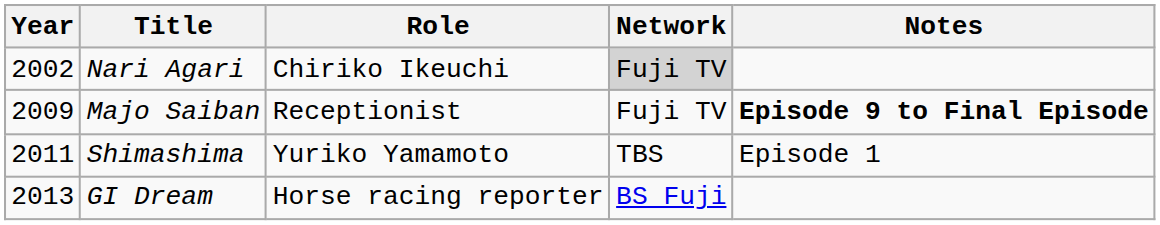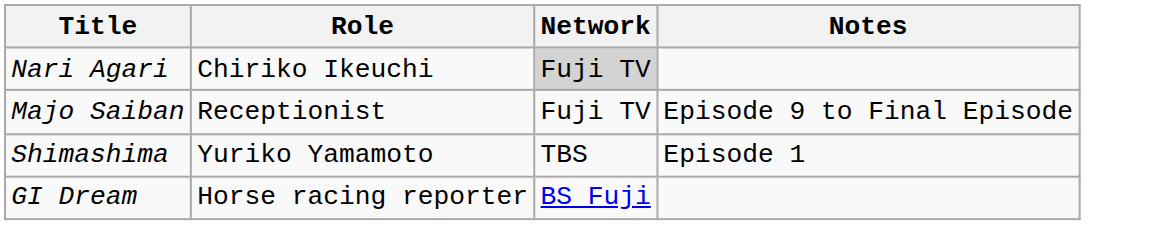- column: Year | 2002 | 2009 | 2011 | 2013
Majo Saiban | Notes: bold -> normal
